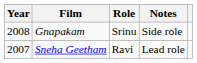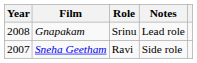Gnapakam | Notes: Side role -> Lead role
Sneha Geetham | Notes: Lead role -> Side role
